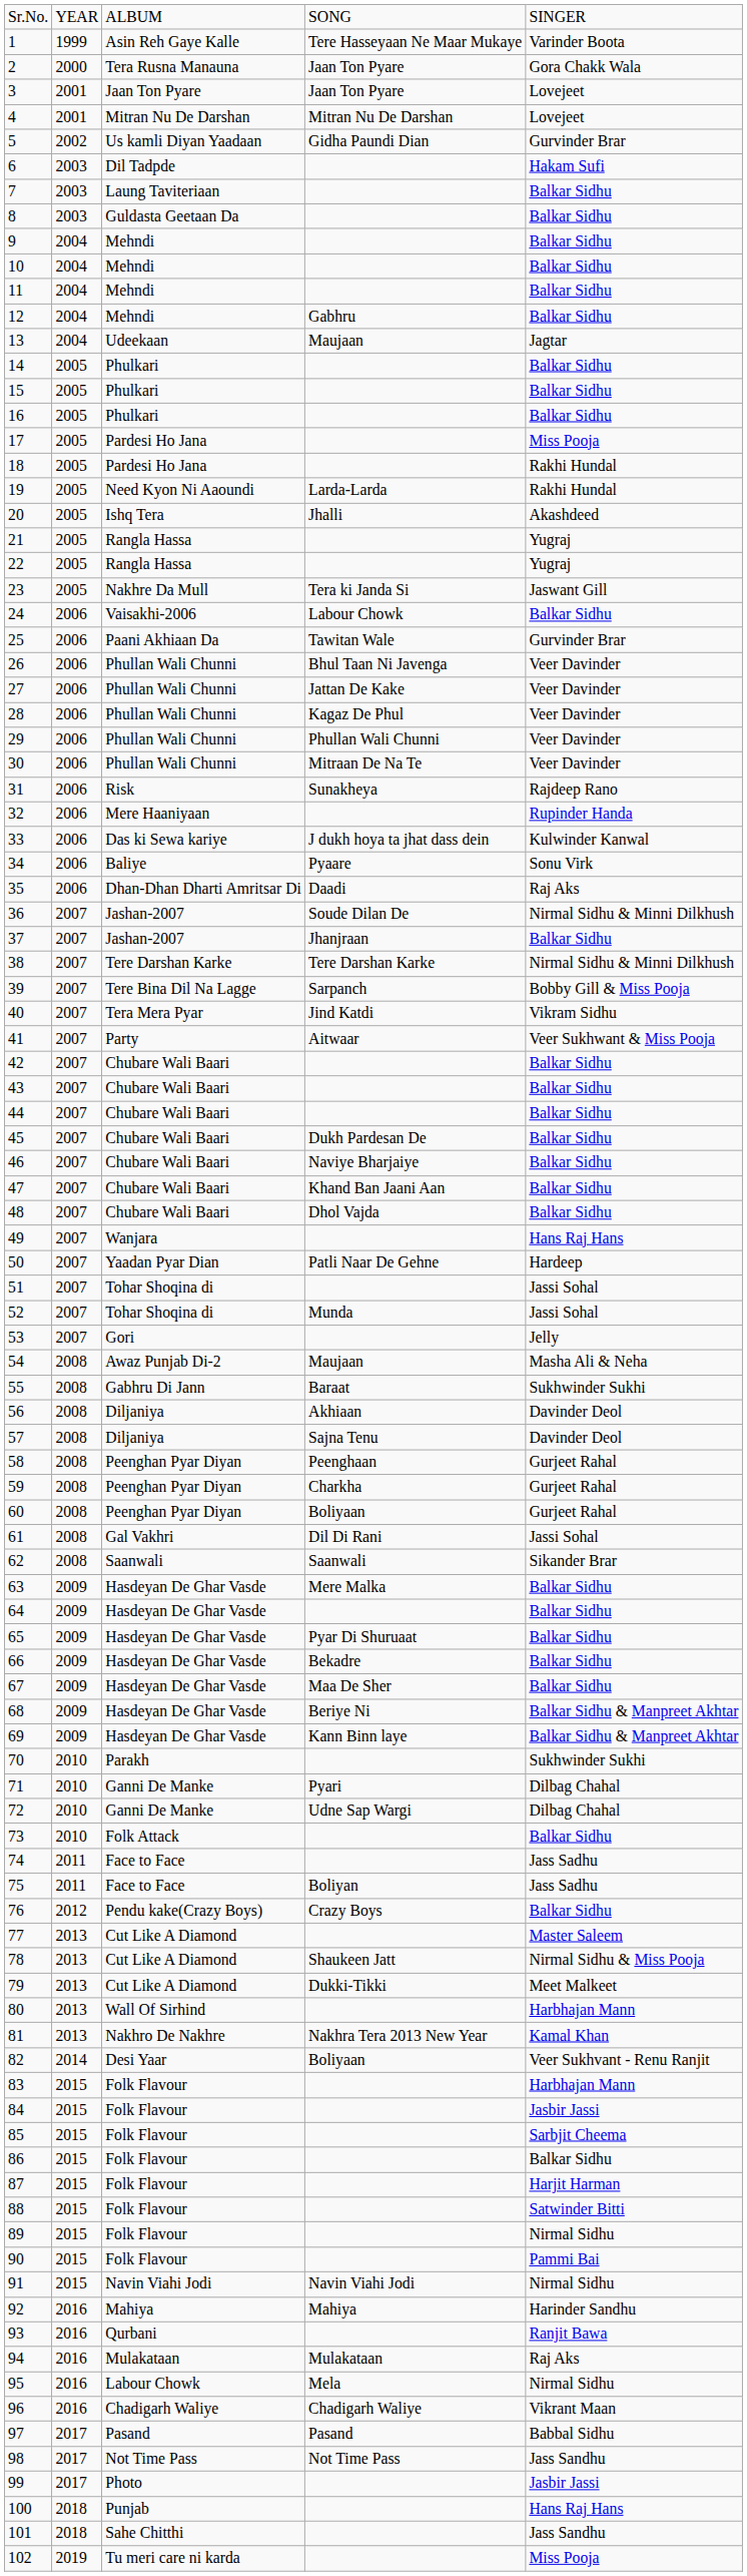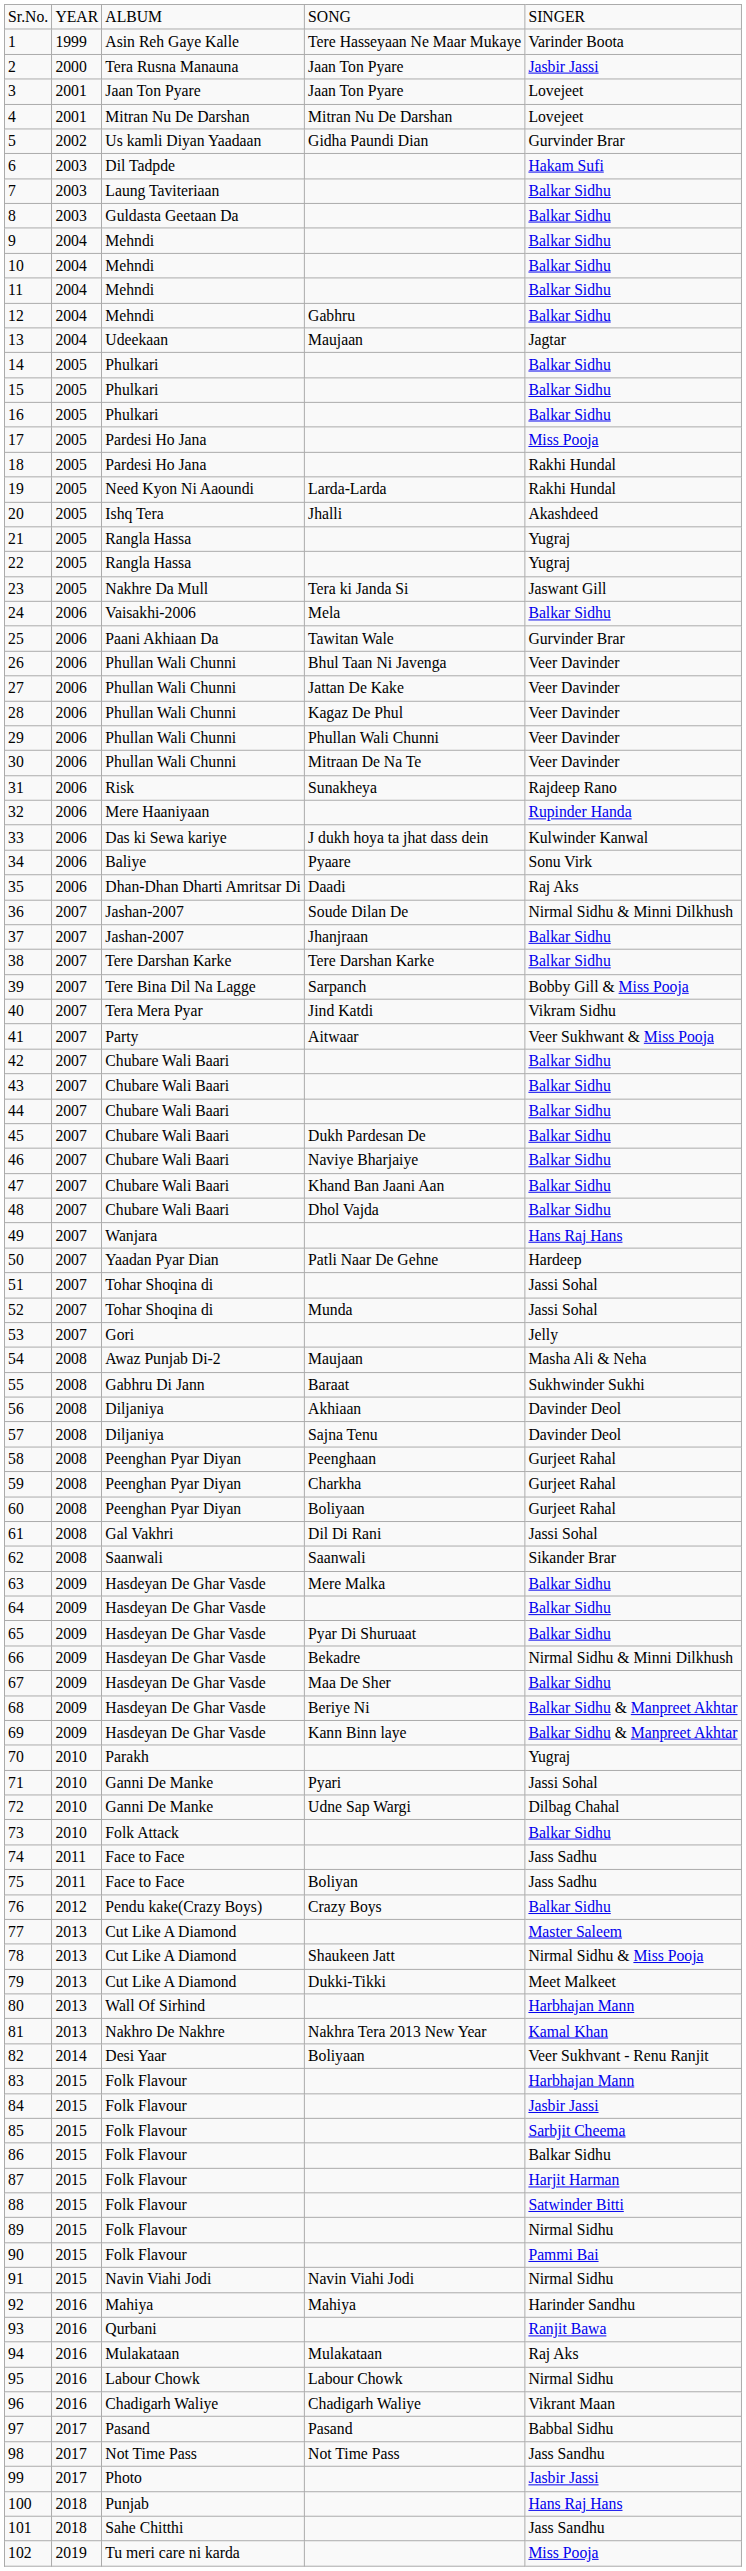2 | column 5: Gora Chakk Wala -> Jasbir Jassi
24 | column 4: Labour Chowk -> Mela
38 | column 5: Nirmal Sidhu & Minni Dilkhush -> Balkar Sidhu
66 | column 5: Balkar Sidhu -> Nirmal Sidhu & Minni Dilkhush
70 | column 5: Sukhwinder Sukhi -> Yugraj
71 | column 5: Dilbag Chahal -> Jassi Sohal
95 | column 4: Mela -> Labour Chowk
